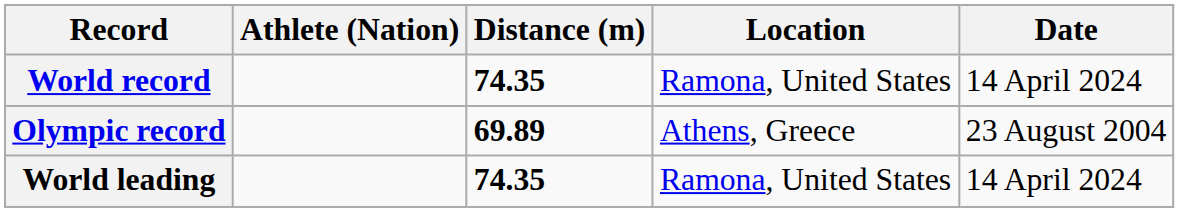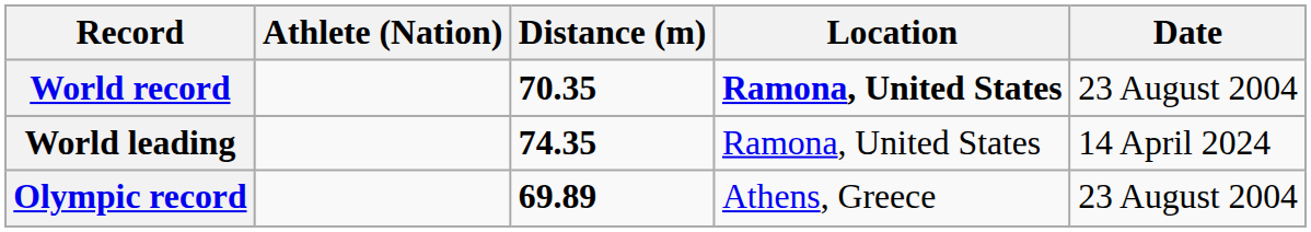World record | Distance (m): 74.35 -> 70.35
World record | Location: normal -> bold
World record | Date: 14 April 2024 -> 23 August 2004
rows swapped: Olympic record <-> World leading
